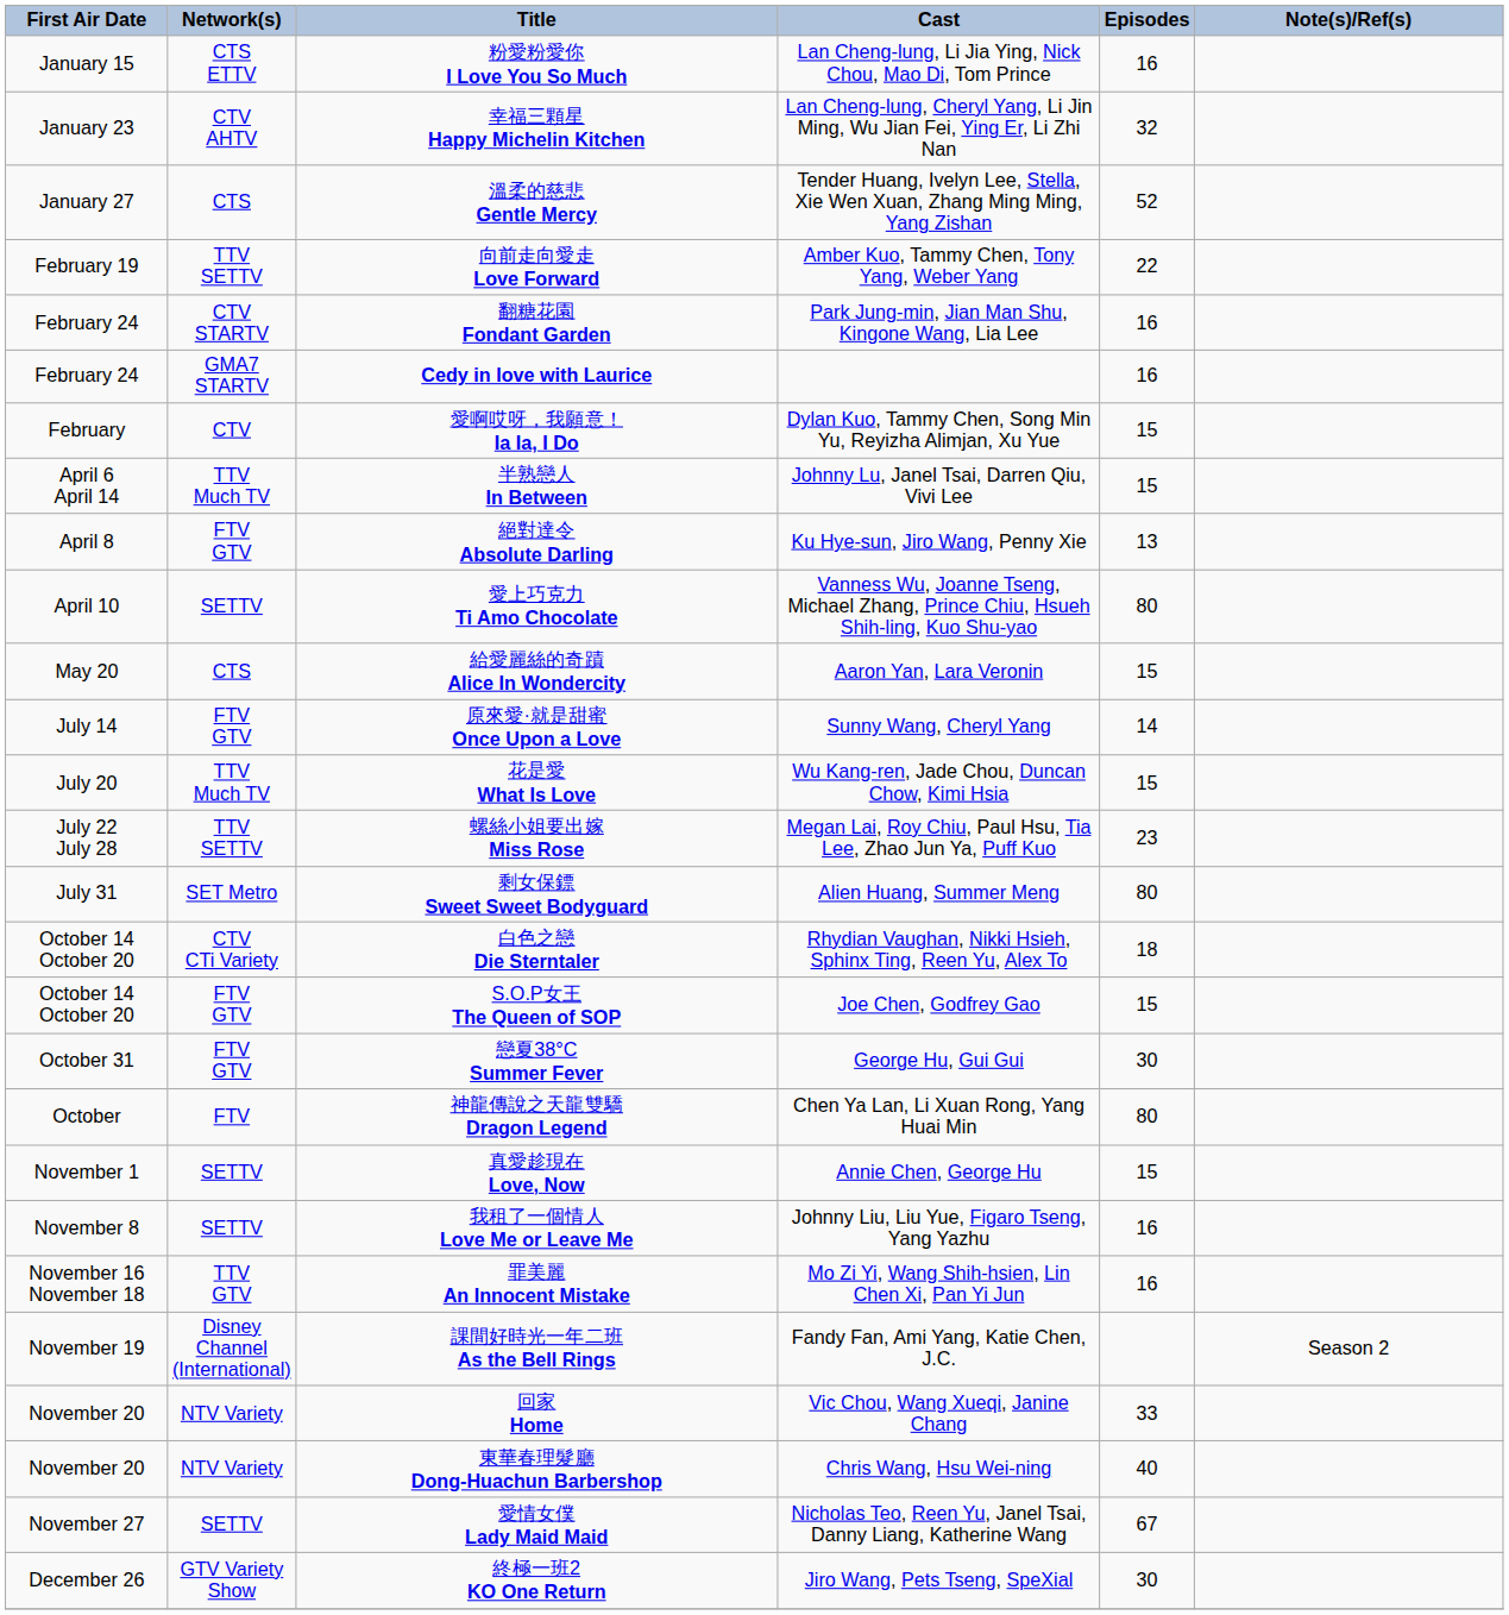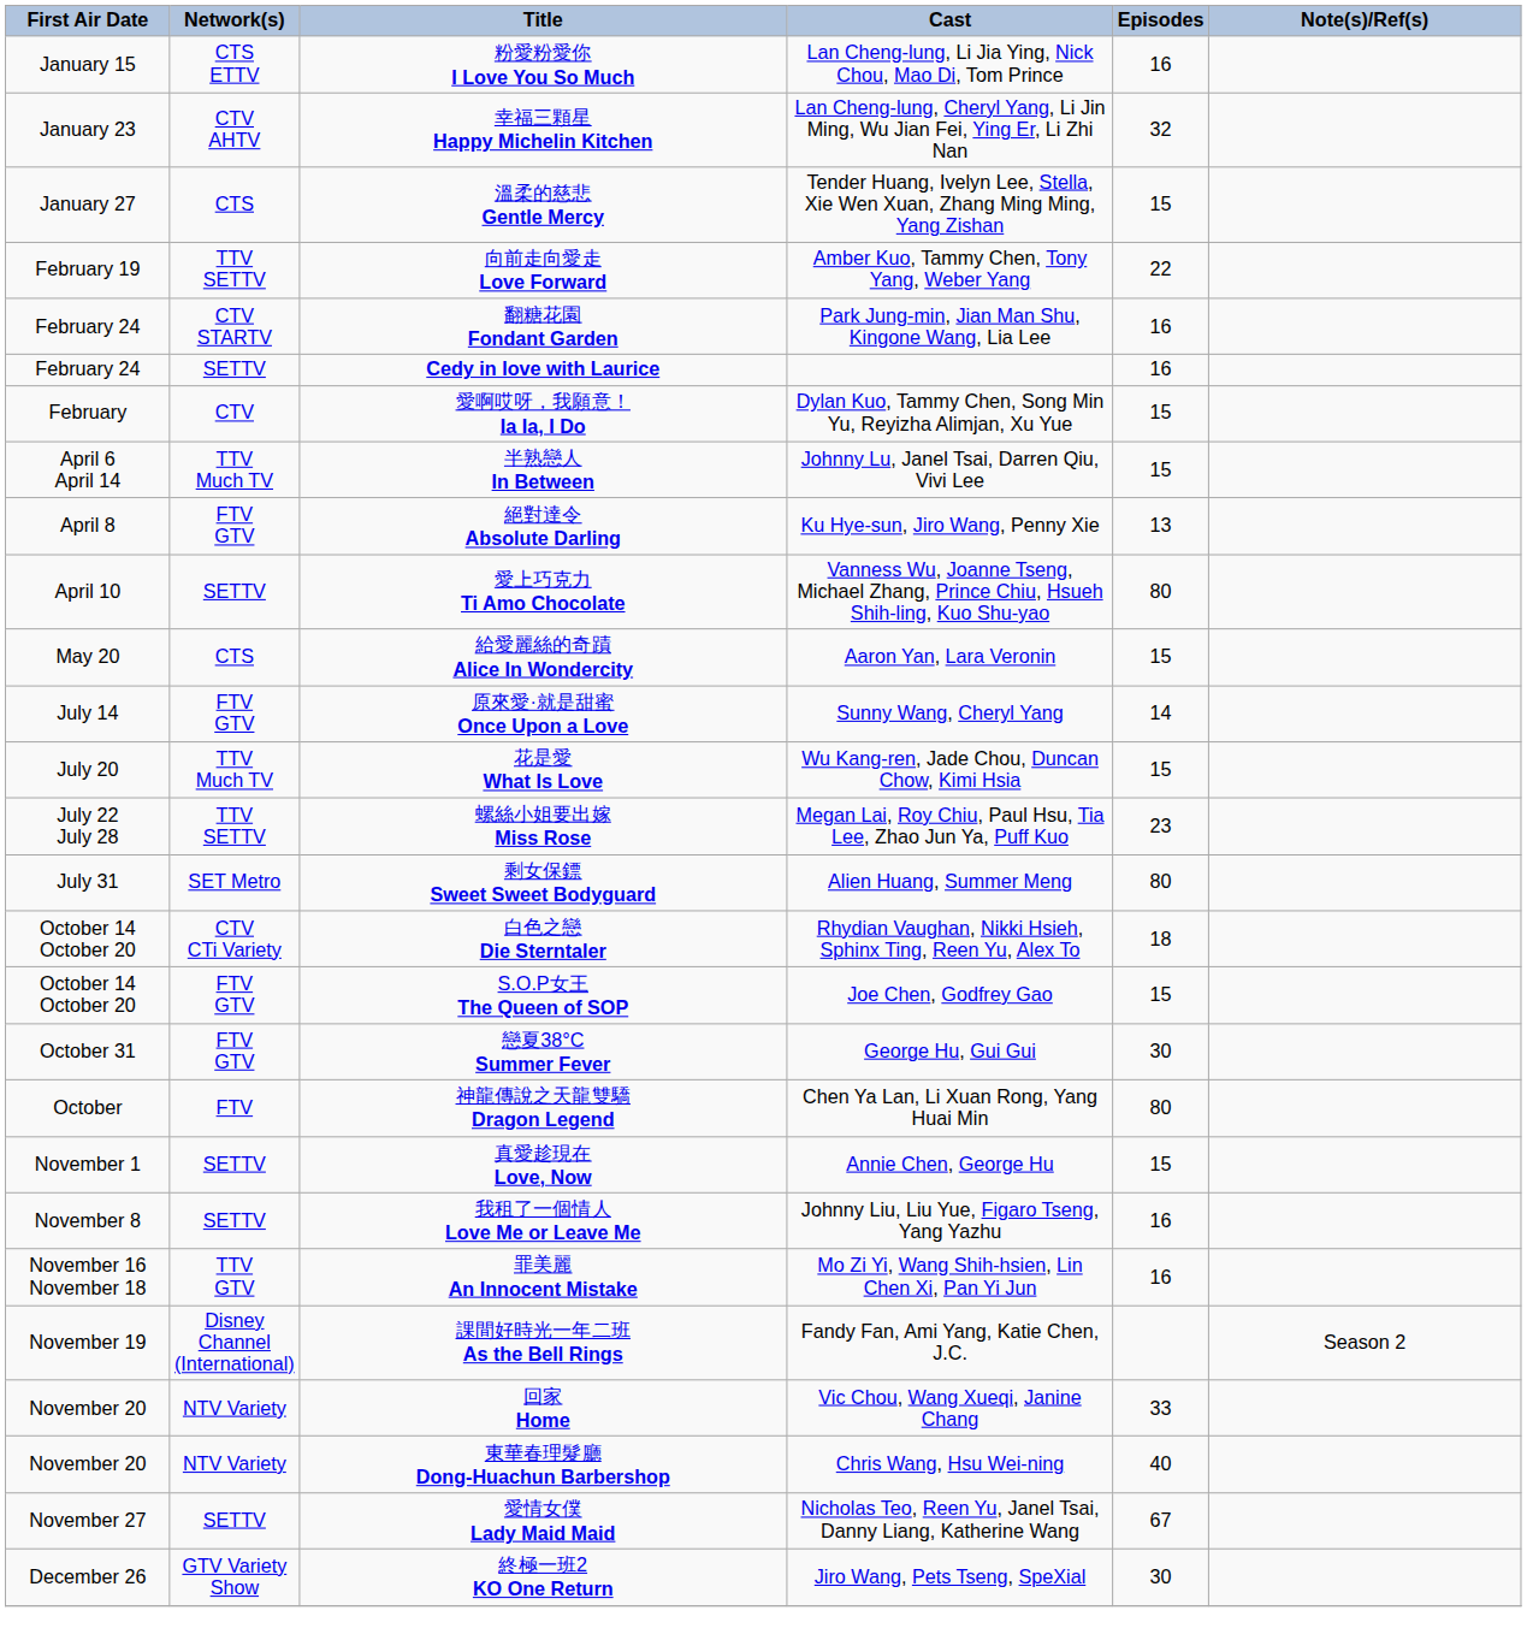溫柔的慈悲 Gentle Mercy | Episodes: 52 -> 15
Cedy in love with Laurice | Network(s): GMA7 STARTV -> SETTV
